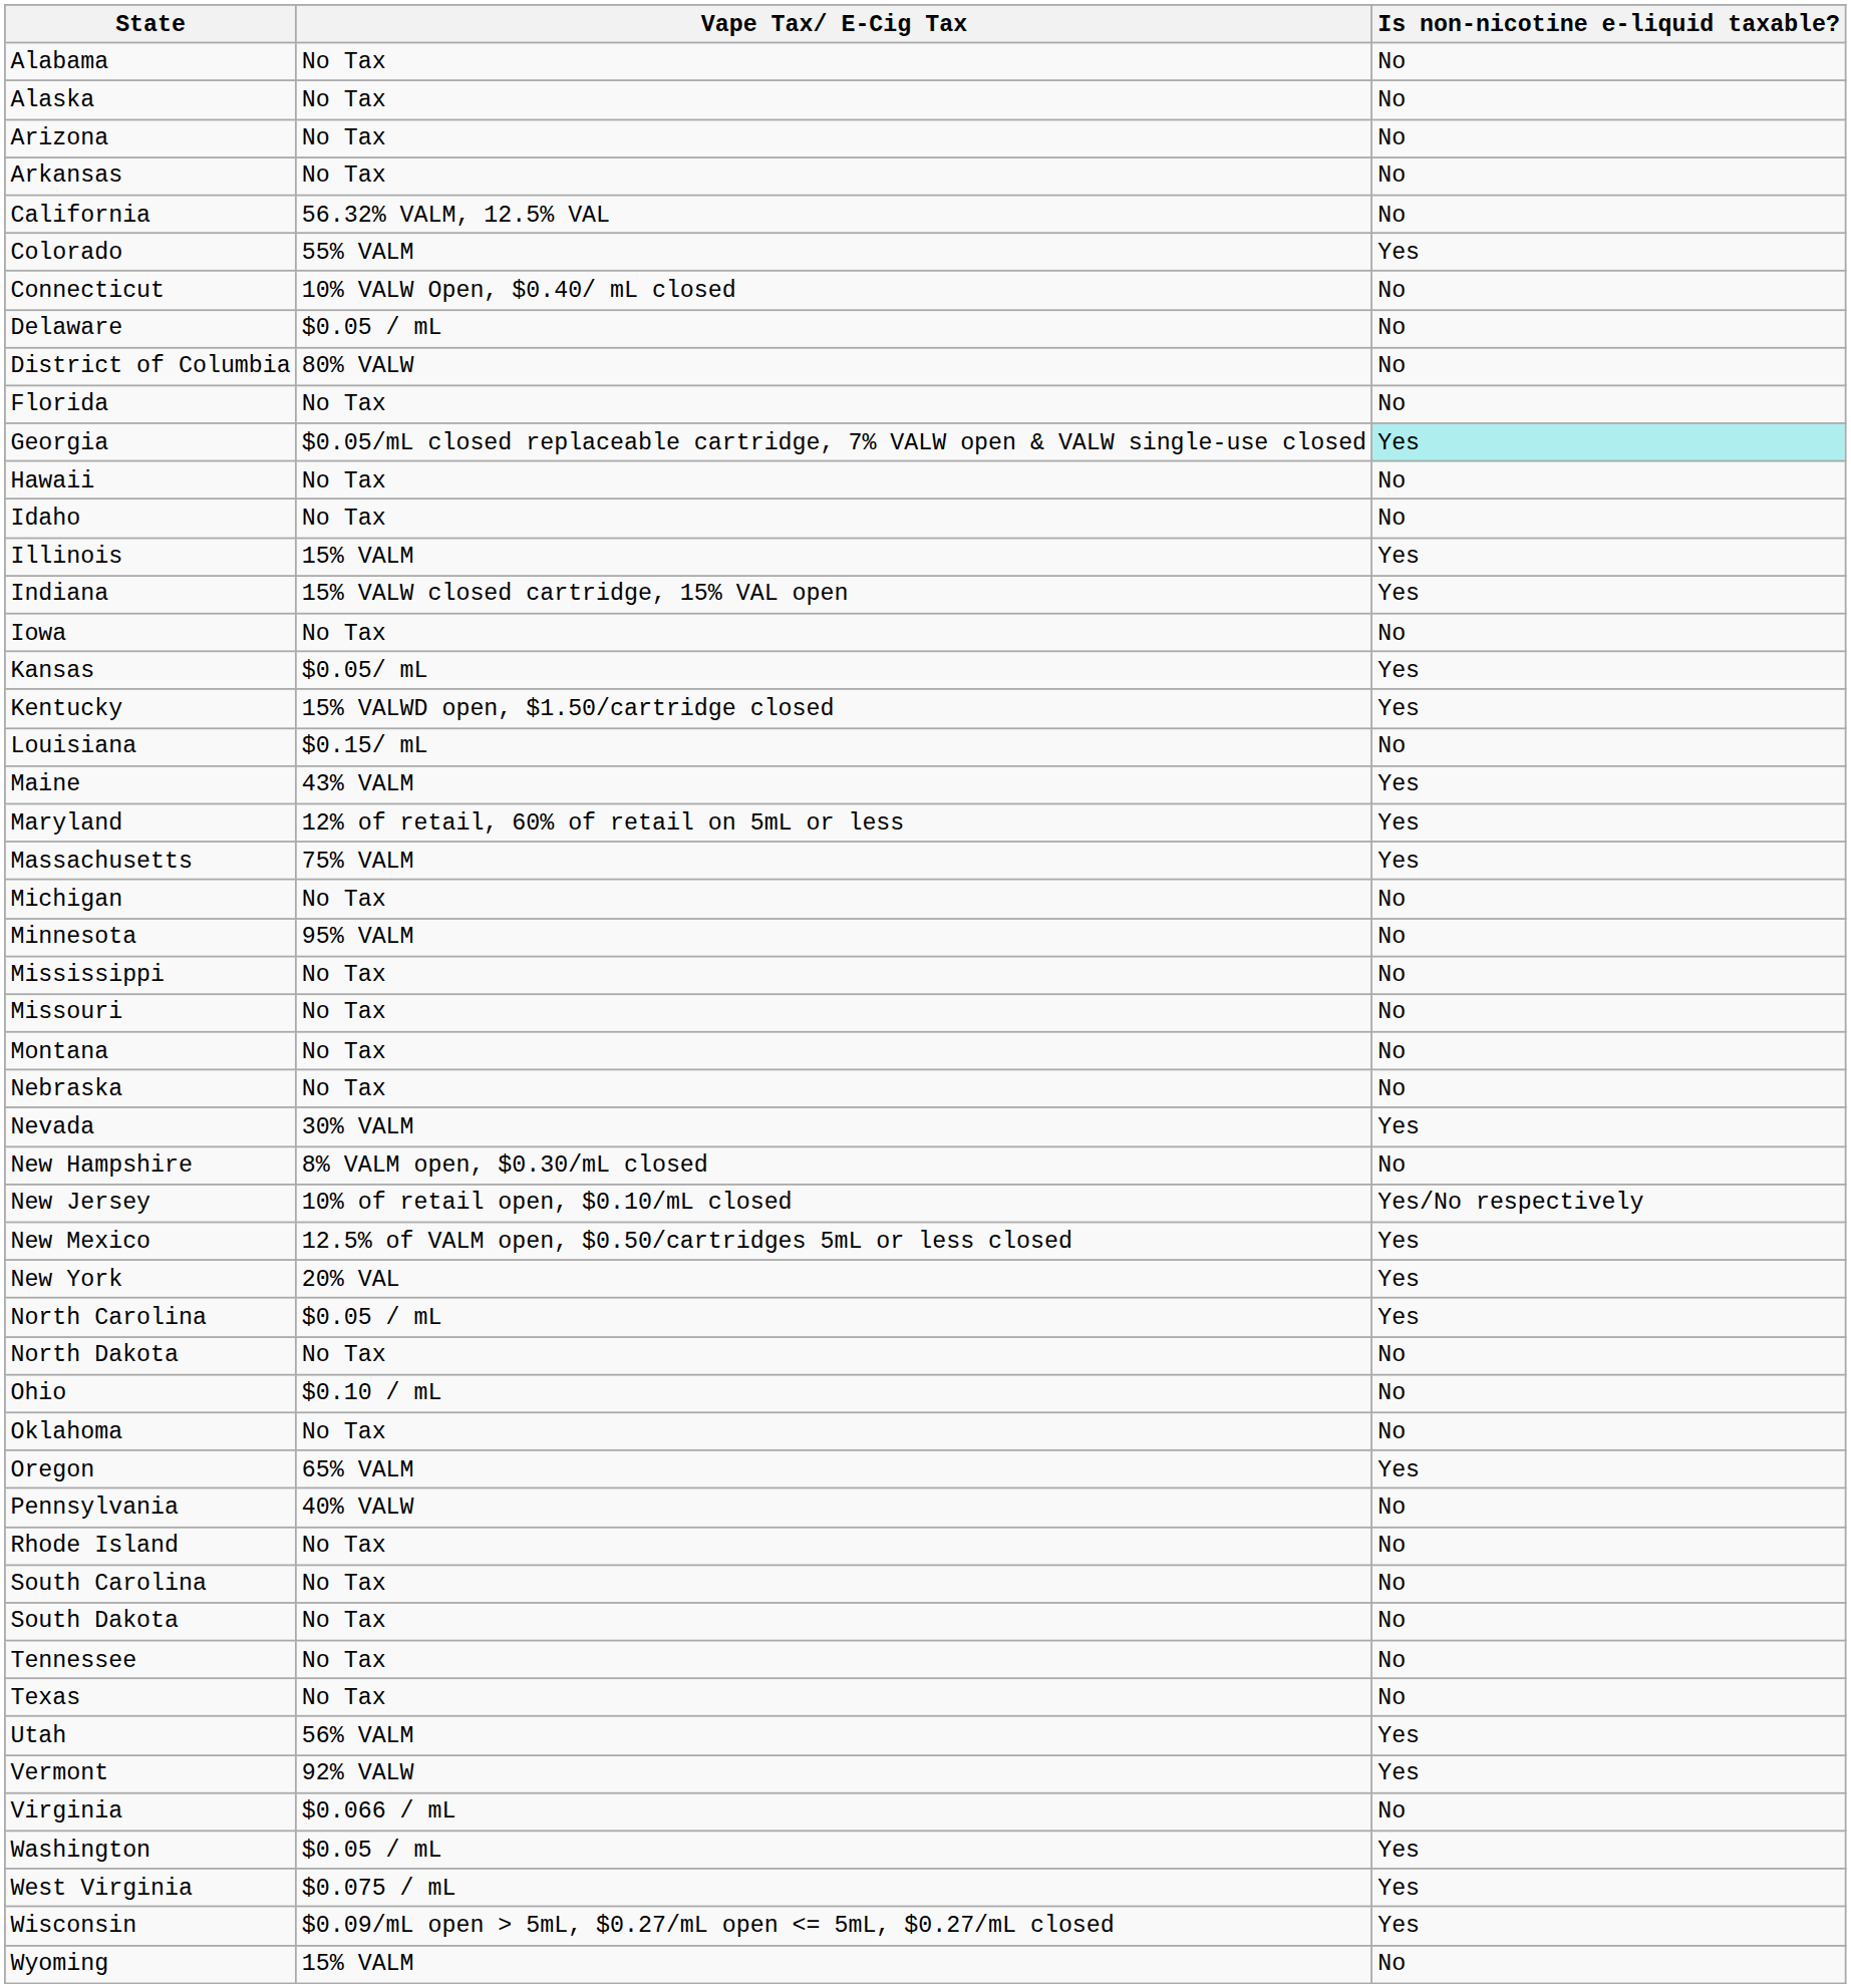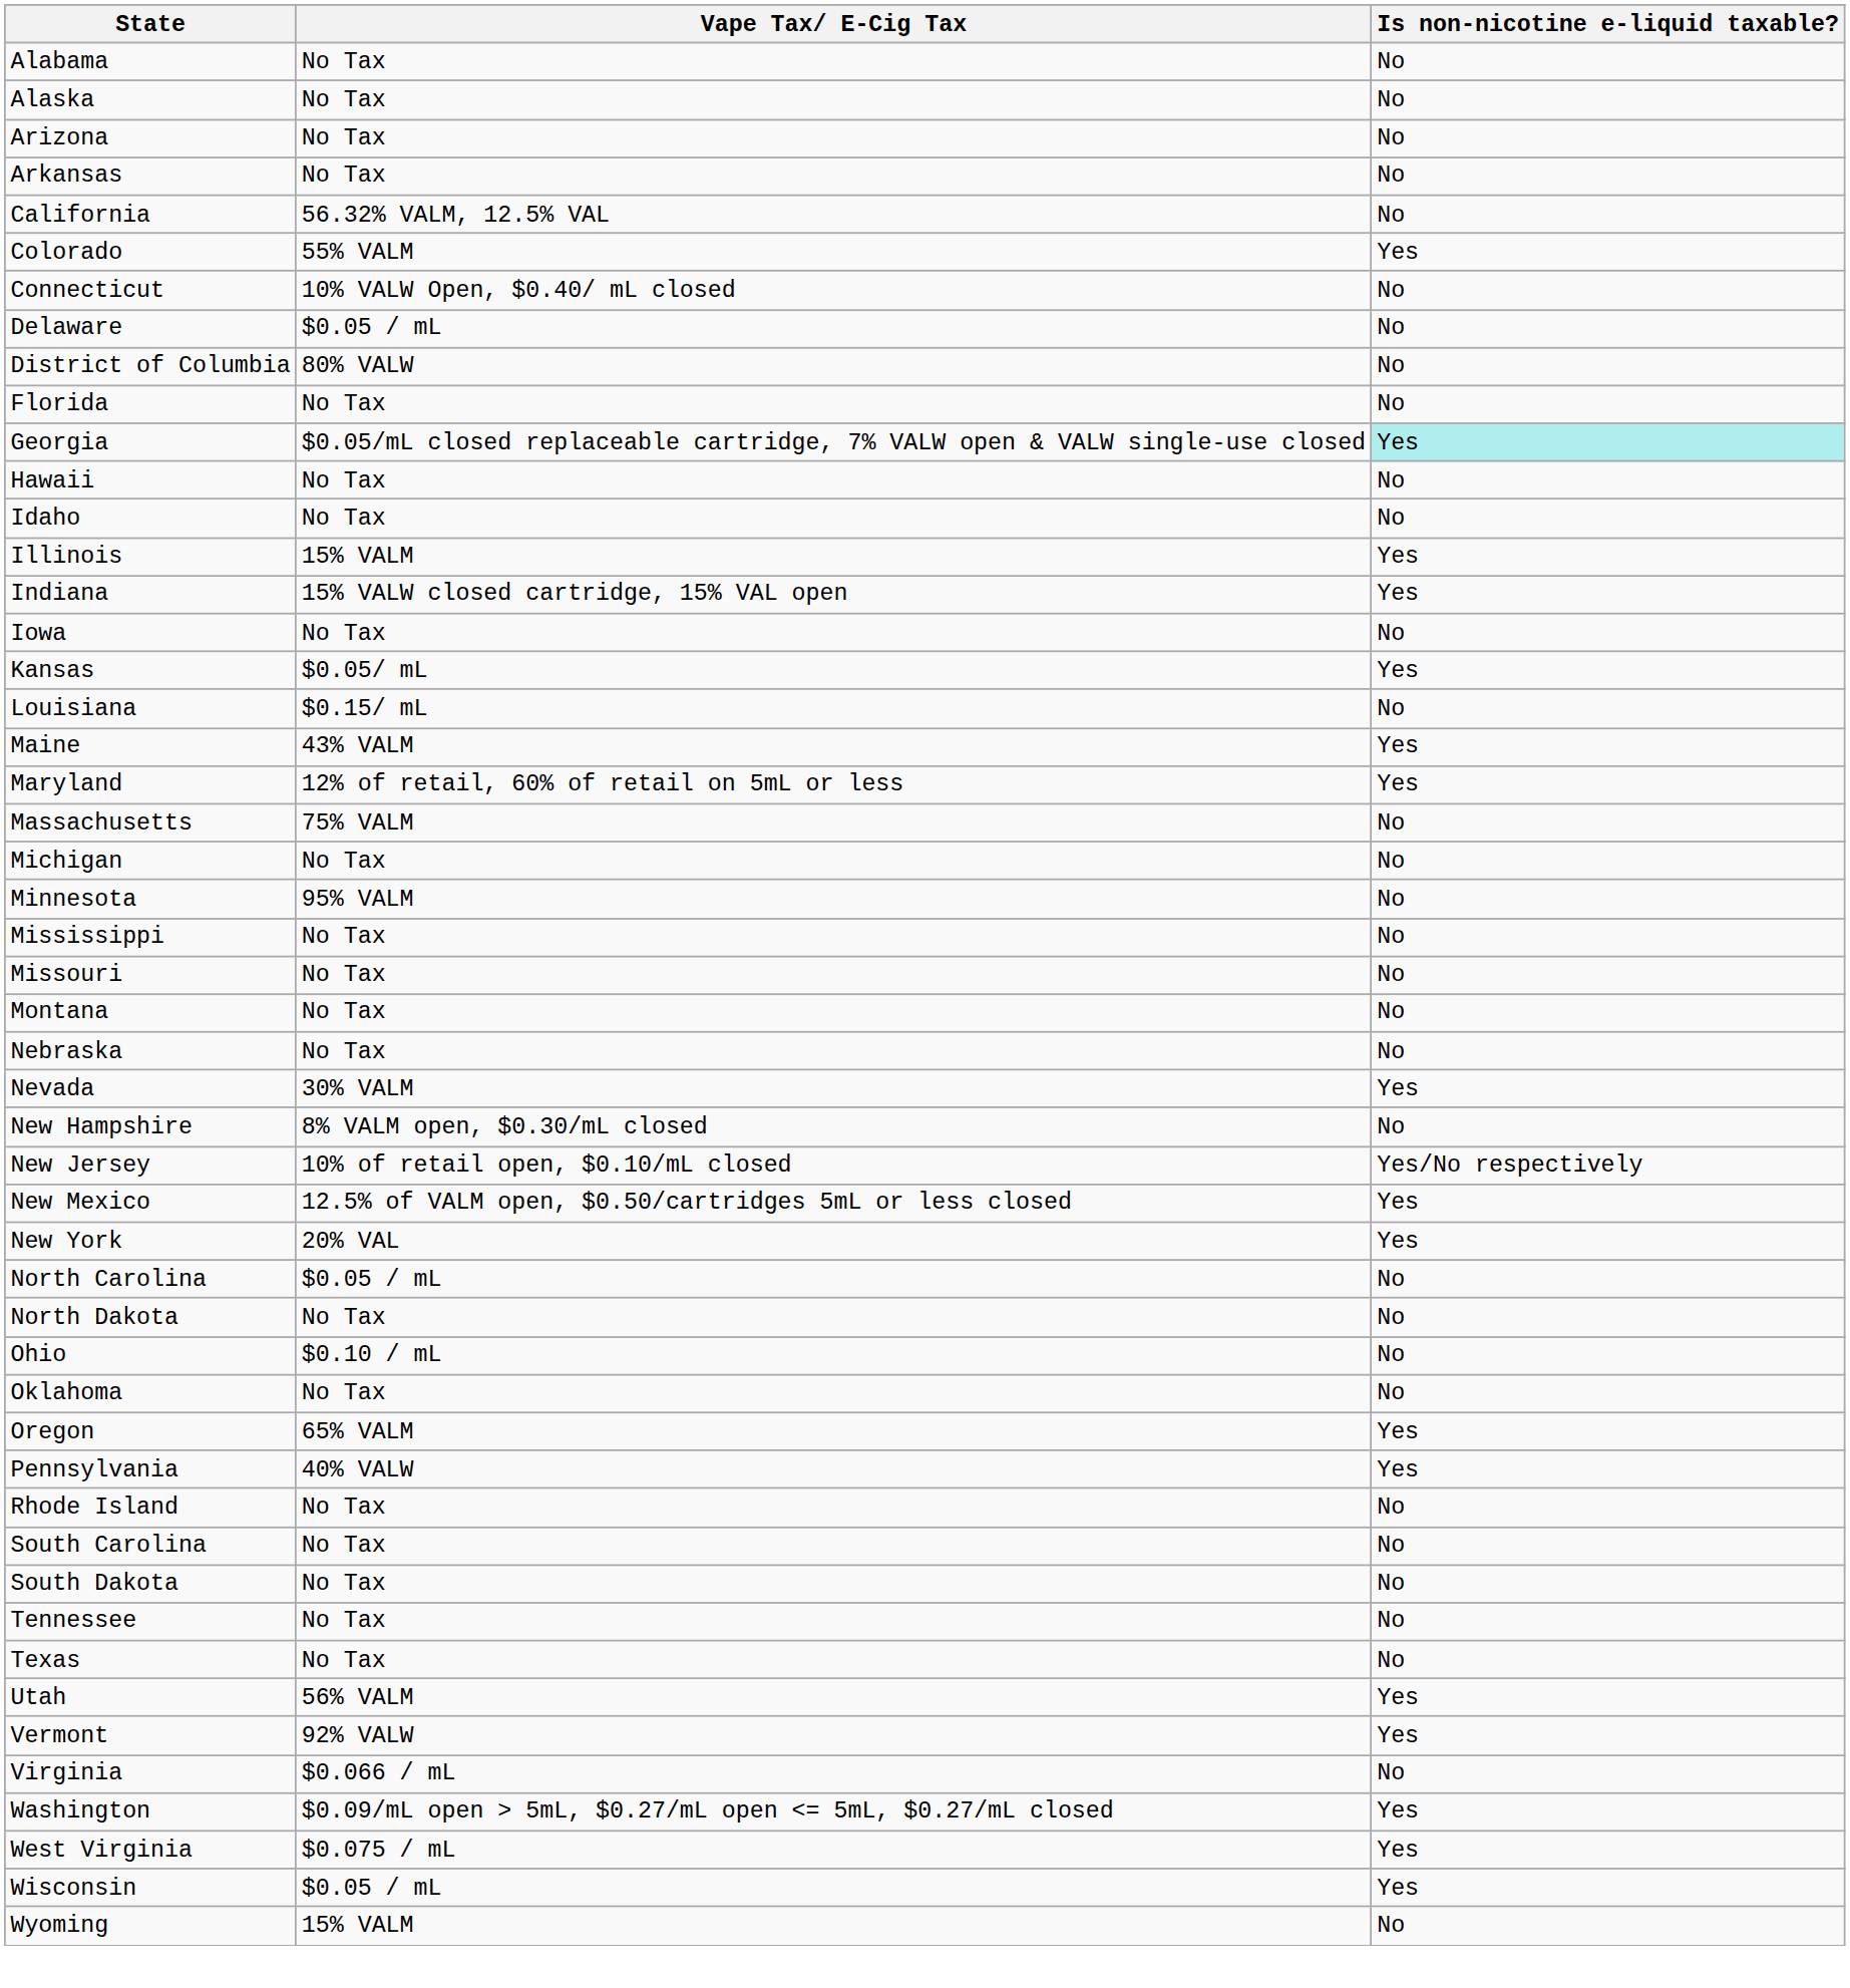- row: Kentucky | 15% VALWD open, $1.50/cartridge closed | Yes
Massachusetts | Is non-nicotine e-liquid taxable?: Yes -> No
North Carolina | Is non-nicotine e-liquid taxable?: Yes -> No
Pennsylvania | Is non-nicotine e-liquid taxable?: No -> Yes
Washington | Vape Tax/ E-Cig Tax: $0.05 / mL -> $0.09/mL open > 5mL, $0.27/mL open <= 5mL, $0.27/mL closed
Wisconsin | Vape Tax/ E-Cig Tax: $0.09/mL open > 5mL, $0.27/mL open <= 5mL, $0.27/mL closed -> $0.05 / mL
